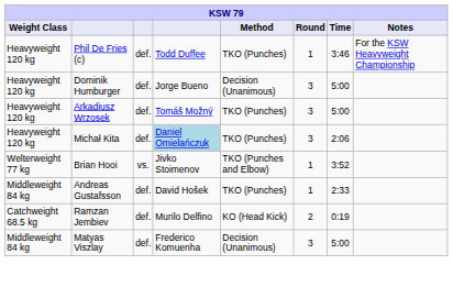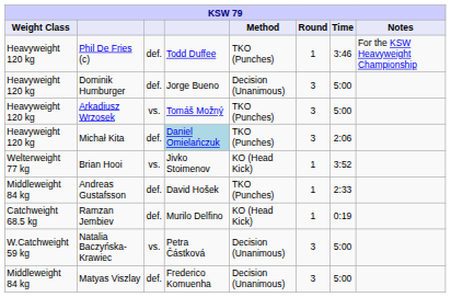Arkadiusz Wrzosek | column 3: def. -> vs.
Brian Hooi | Method: TKO (Punches and Elbow) -> KO (Head Kick)
Ramzan Jembiev | Round: 2 -> 1
+ row: W.Catchweight 59 kg | Natalia Baczyńska-Krawiec | vs. | Petra Částková | Decision (Unanimous) | 3 | 5:00
